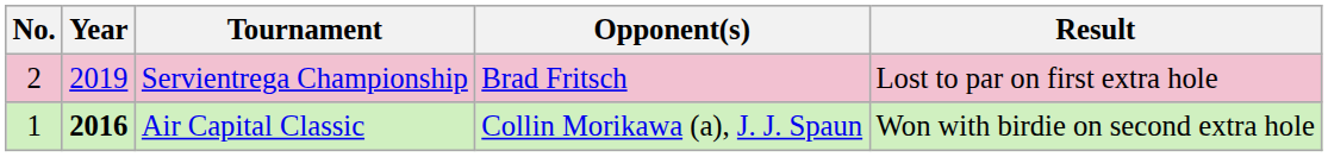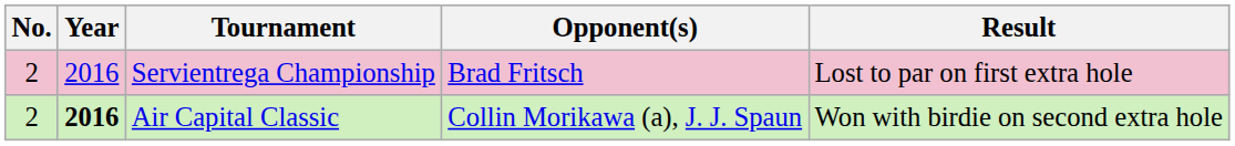Servientrega Championship | Year: 2019 -> 2016
Air Capital Classic | No.: 1 -> 2
